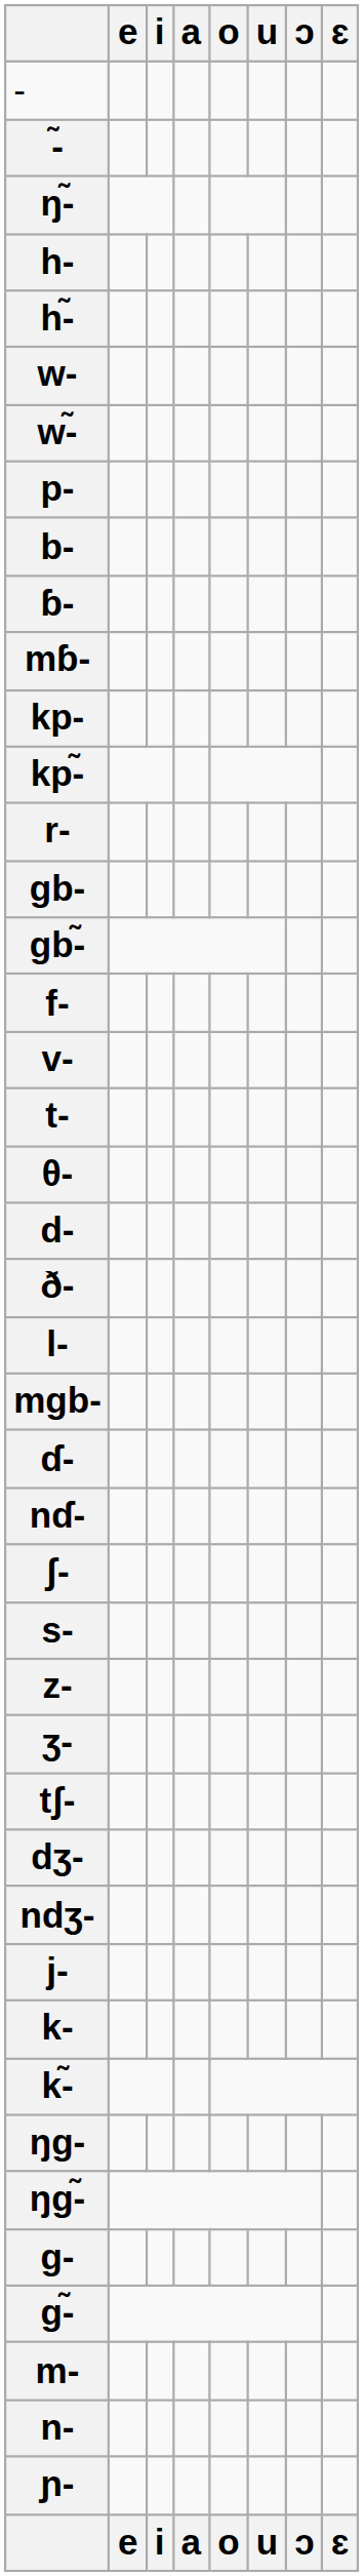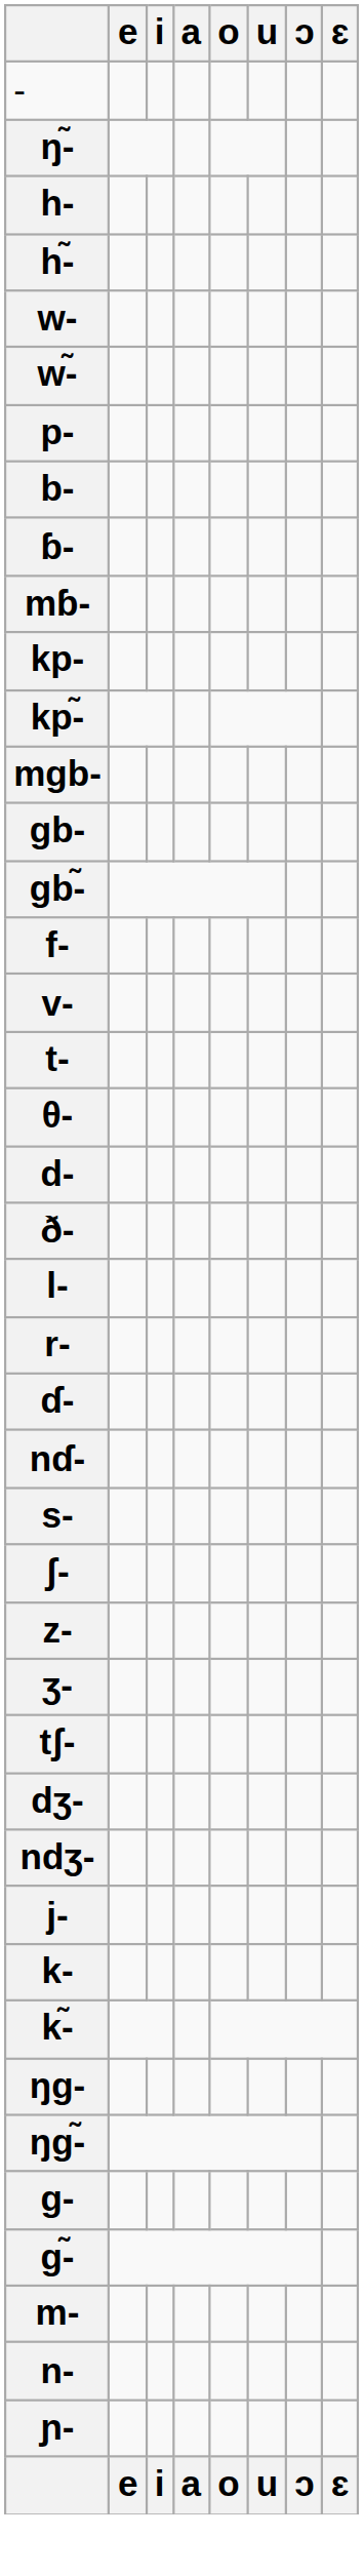- row: ‑̃
rows swapped: mgb‑ <-> r‑
rows swapped: s‑ <-> ʃ‑
